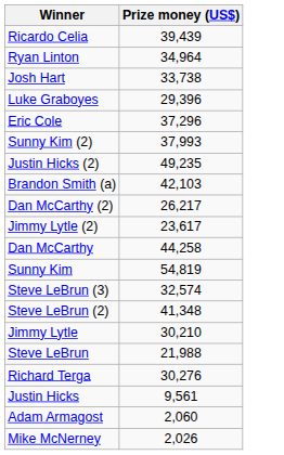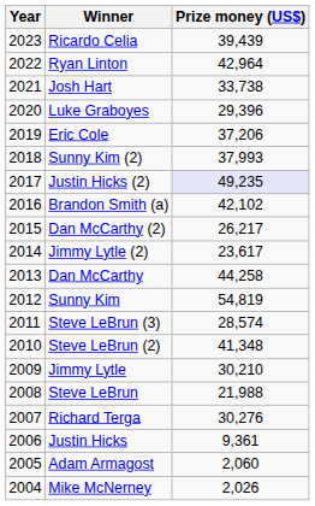+ column: Year | 2023 | 2022 | 2021 | 2020 | 2019 | 2018 | 2017 | 2016 | 2015 | 2014 | 2013 | 2012 | 2011 | 2010 | 2009 | 2008 | 2007 | 2006 | 2005 | 2004
Ryan Linton | Prize money (US$): 34,964 -> 42,964
Eric Cole | Prize money (US$): 37,296 -> 37,206
Justin Hicks (2) | Prize money (US$): no background -> lavender background
Brandon Smith (a) | Prize money (US$): 42,103 -> 42,102
Steve LeBrun (3) | Prize money (US$): 32,574 -> 28,574
Justin Hicks | Prize money (US$): 9,561 -> 9,361
